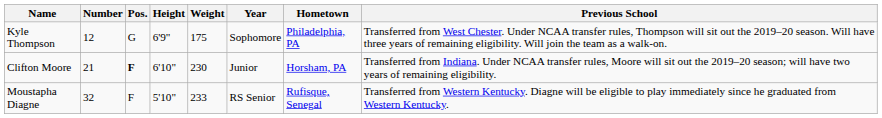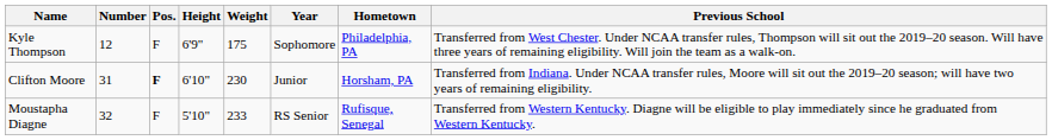Kyle Thompson | Pos.: G -> F
Clifton Moore | Number: 21 -> 31
